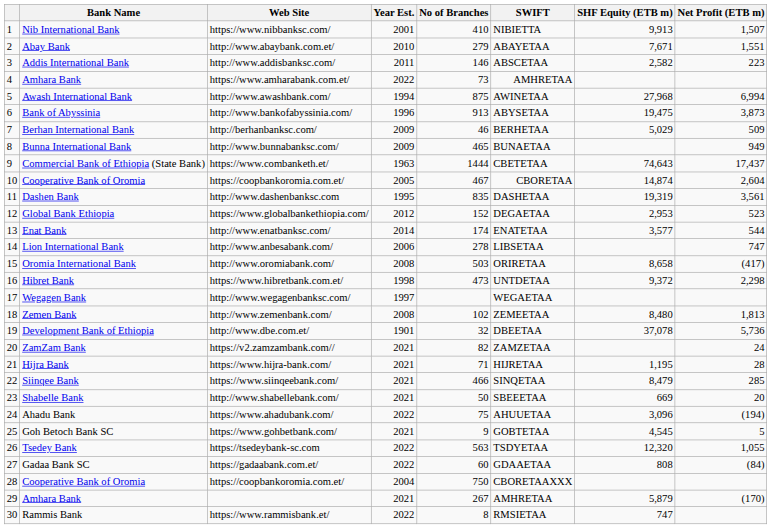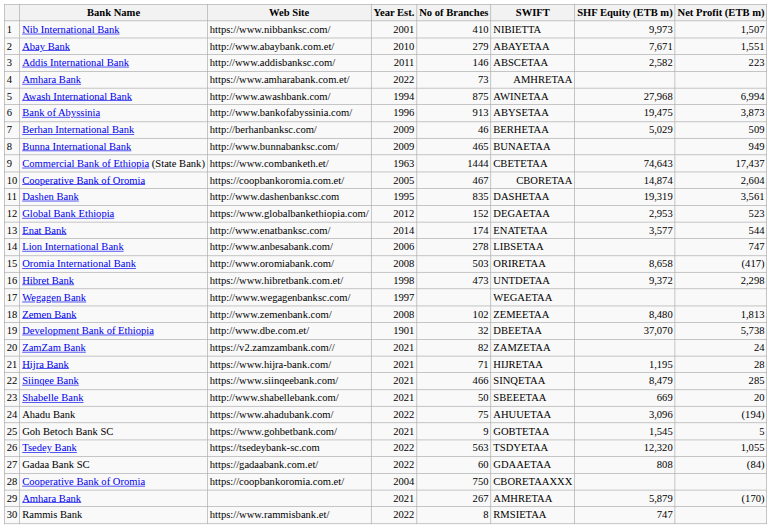https://www.nibbanksc.com/ | SHF Equity (ETB m): 9,913 -> 9,973
http://www.dbe.com.et/ | SHF Equity (ETB m): 37,078 -> 37,070
http://www.dbe.com.et/ | Net Profit (ETB m): 5,736 -> 5,738
https://www.gohbetbank.com/ | SHF Equity (ETB m): 4,545 -> 1,545
